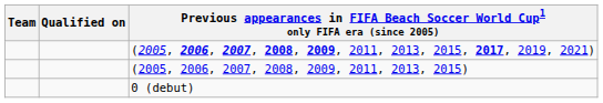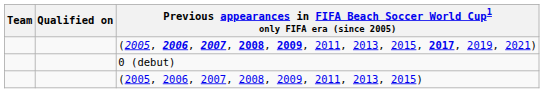rows swapped: (2005, 2006, 2007, 2008, 2009, 2011, 2013, 2015) <-> 0 (debut)
